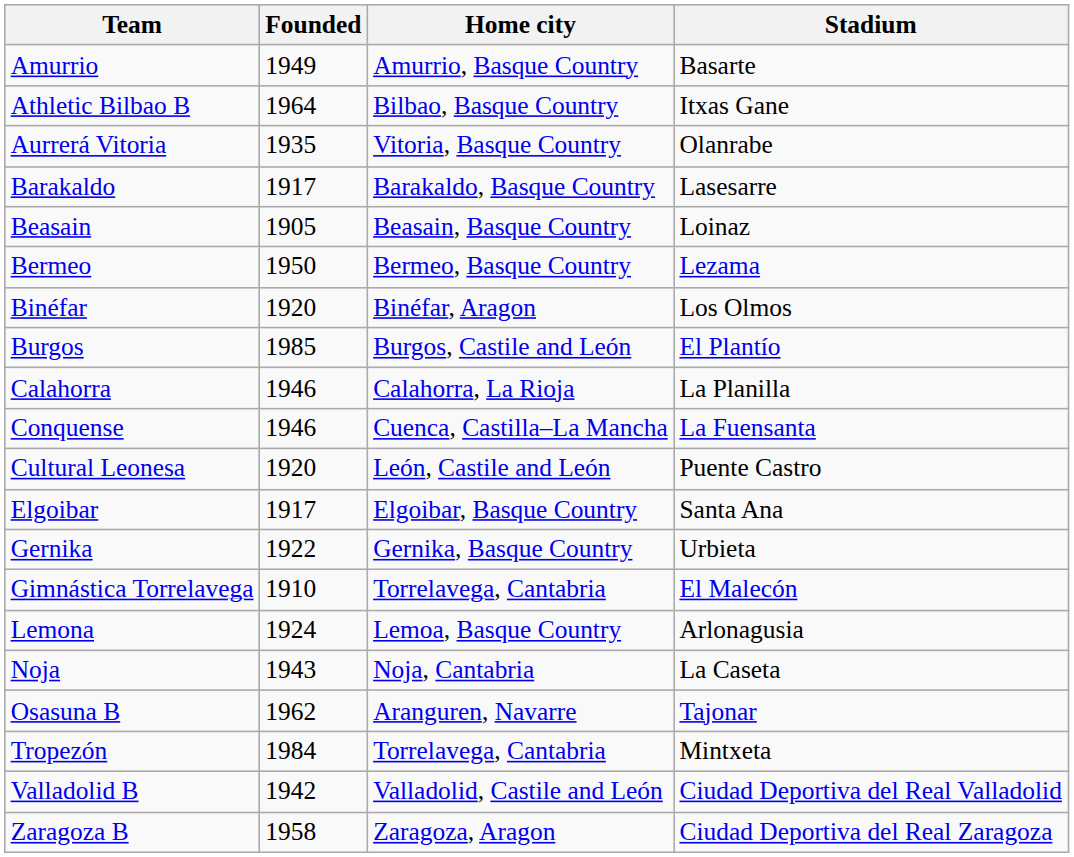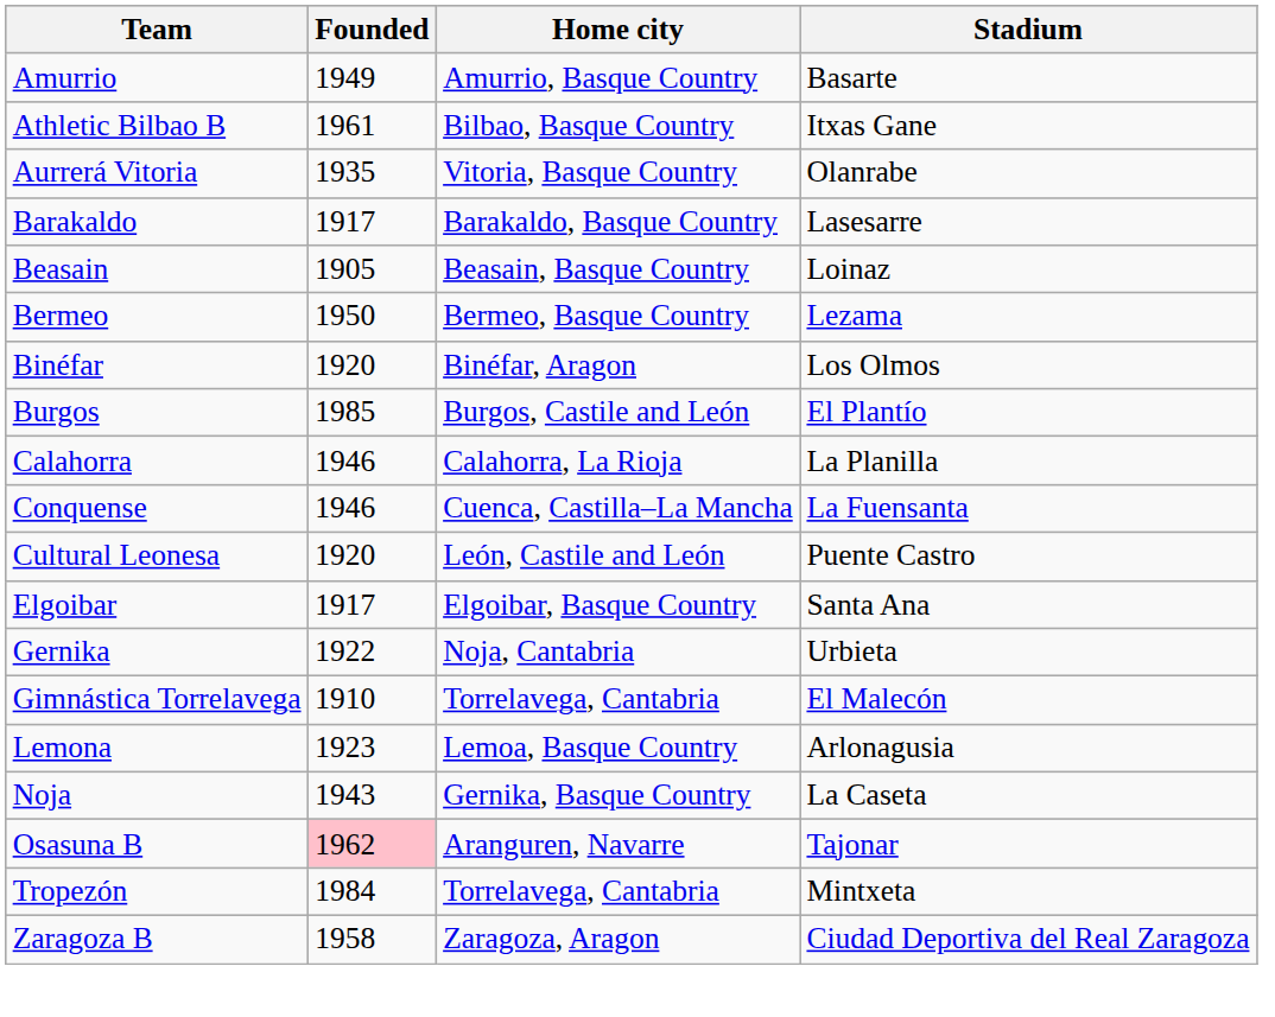Athletic Bilbao B | Founded: 1964 -> 1961
Gernika | Home city: Gernika, Basque Country -> Noja, Cantabria
Lemona | Founded: 1924 -> 1923
Noja | Home city: Noja, Cantabria -> Gernika, Basque Country
Osasuna B | Founded: no background -> pink background
- row: Valladolid B | 1942 | Valladolid, Castile and León | Ciudad Deportiva del Real Valladolid
